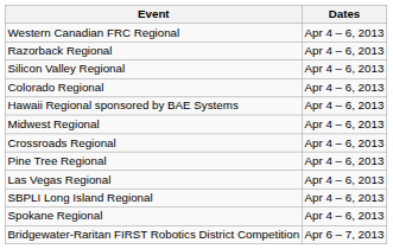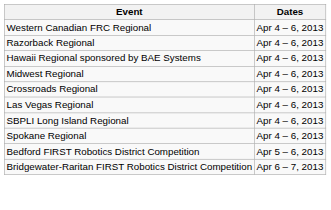- row: Silicon Valley Regional | Apr 4 – 6, 2013
- row: Colorado Regional | Apr 4 – 6, 2013
- row: Pine Tree Regional | Apr 4 – 6, 2013
+ row: Bedford FIRST Robotics District Competition | Apr 5 – 6, 2013
